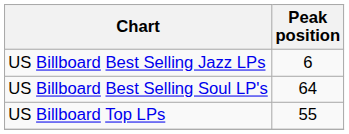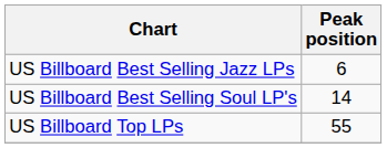US Billboard Best Selling Soul LP's | Peak position: 64 -> 14
